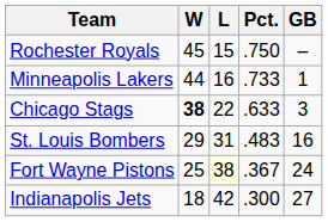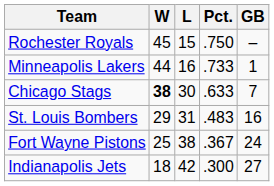Chicago Stags | L: 22 -> 30
Chicago Stags | GB: 3 -> 7
Fort Wayne Pistons | L: lightyellow background -> no background
